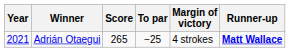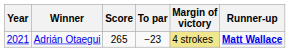Adrián Otaegui | To par: −25 -> −23
Adrián Otaegui | Margin of victory: no background -> khaki background
